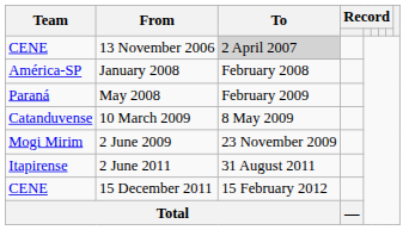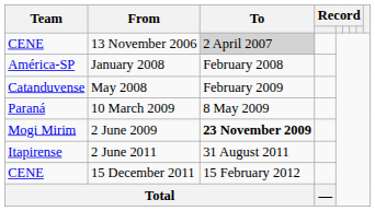May 2008 | Team: Paraná -> Catanduvense
10 March 2009 | Team: Catanduvense -> Paraná
2 June 2009 | To: normal -> bold
